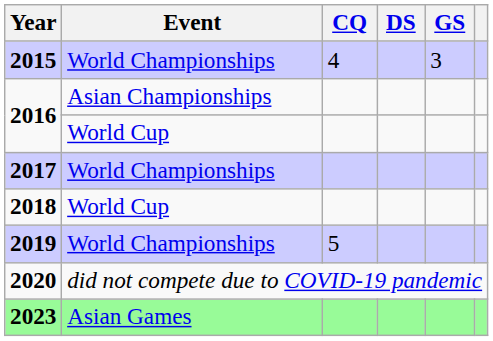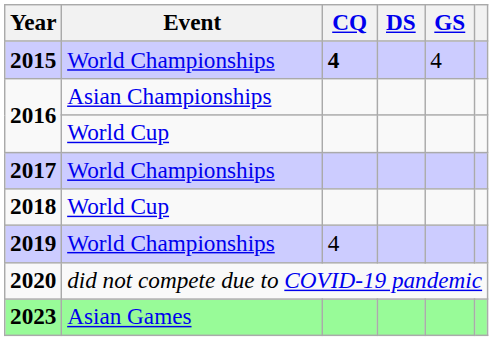2015 | CQ: normal -> bold
2015 | GS: 3 -> 4
2019 | CQ: 5 -> 4
